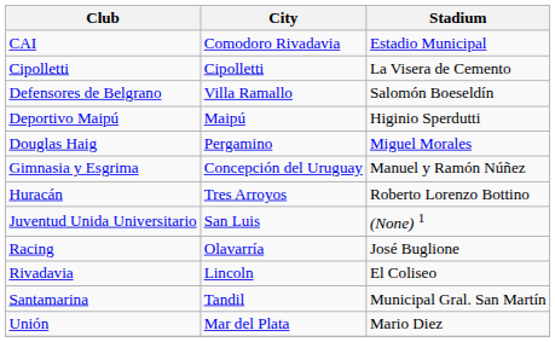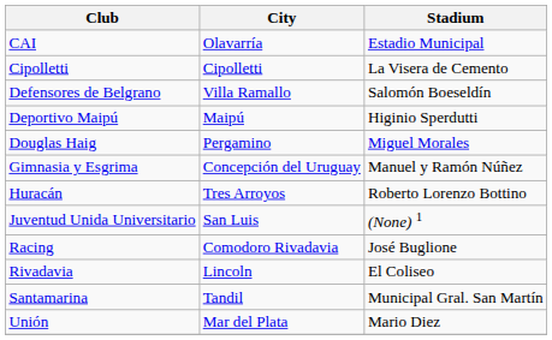CAI | City: Comodoro Rivadavia -> Olavarría
Racing | City: Olavarría -> Comodoro Rivadavia
